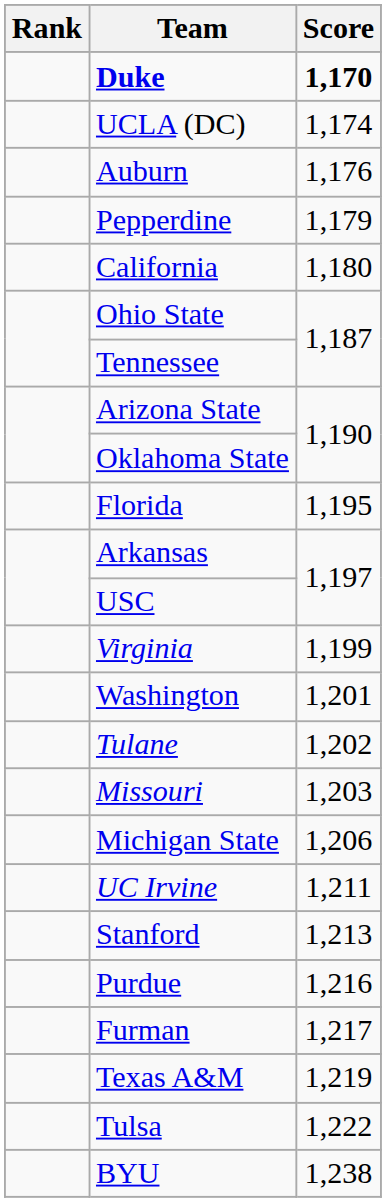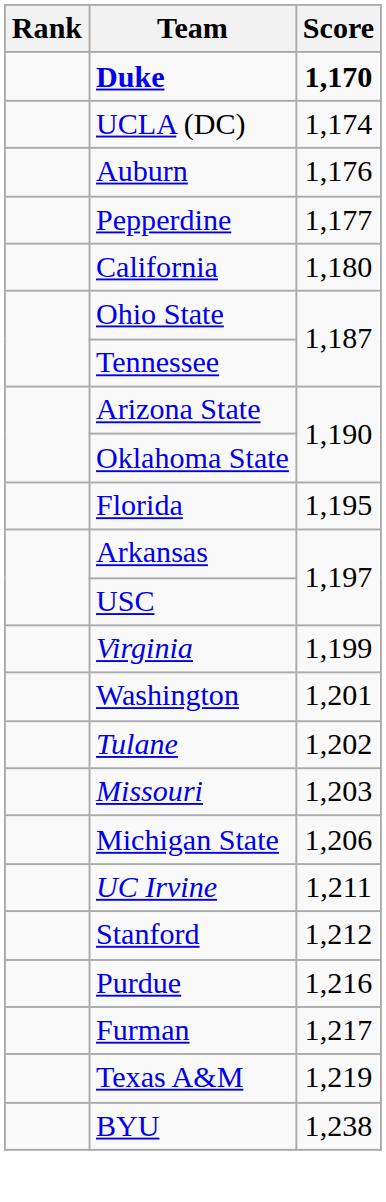Pepperdine | Score: 1,179 -> 1,177
Stanford | Score: 1,213 -> 1,212
- row: Tulsa | 1,222
